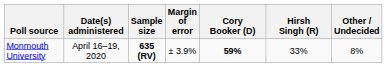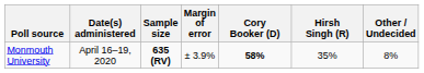Monmouth University | Cory Booker (D): 59% -> 58%
Monmouth University | Hirsh Singh (R): 33% -> 35%
